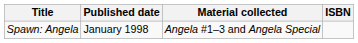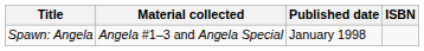columns swapped: Material collected <-> Published date
